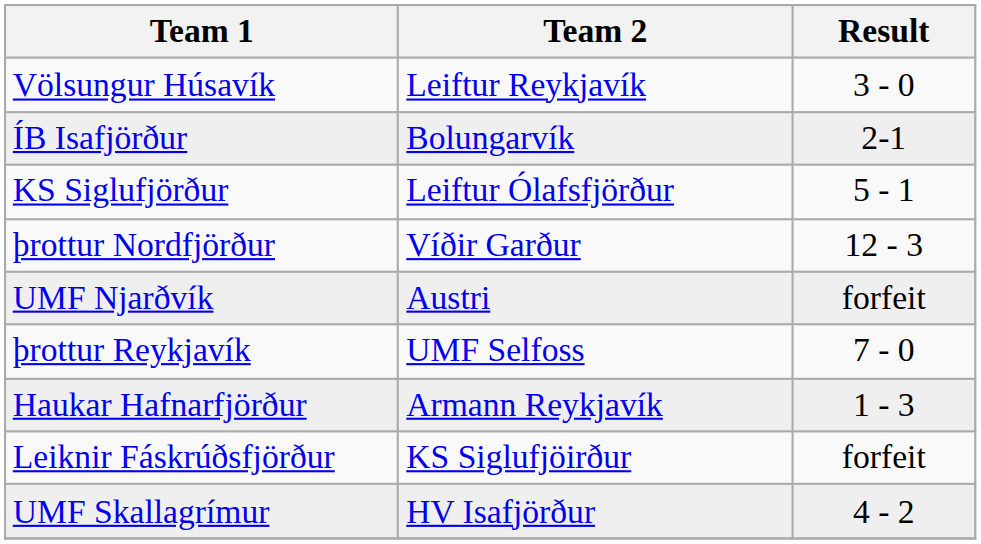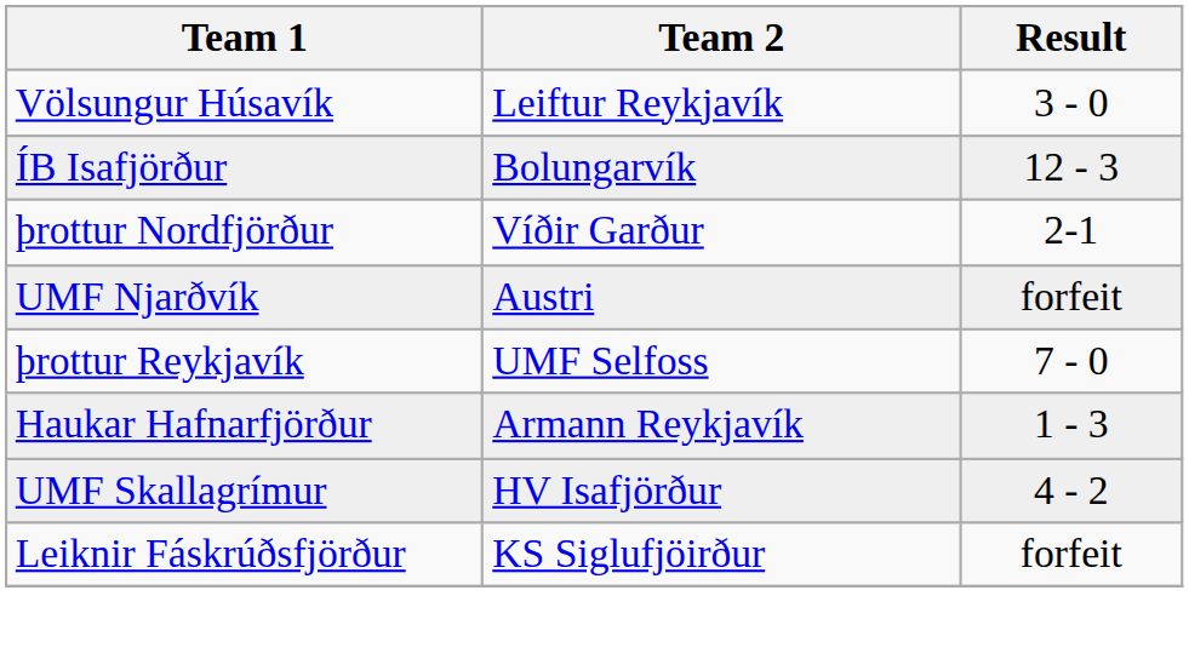ÍB Isafjörður | Result: 2-1 -> 12 - 3
- row: KS Siglufjörður | Leiftur Ólafsfjörður | 5 - 1
þrottur Nordfjörður | Result: 12 - 3 -> 2-1
rows swapped: Leiknir Fáskrúðsfjörður <-> UMF Skallagrímur
